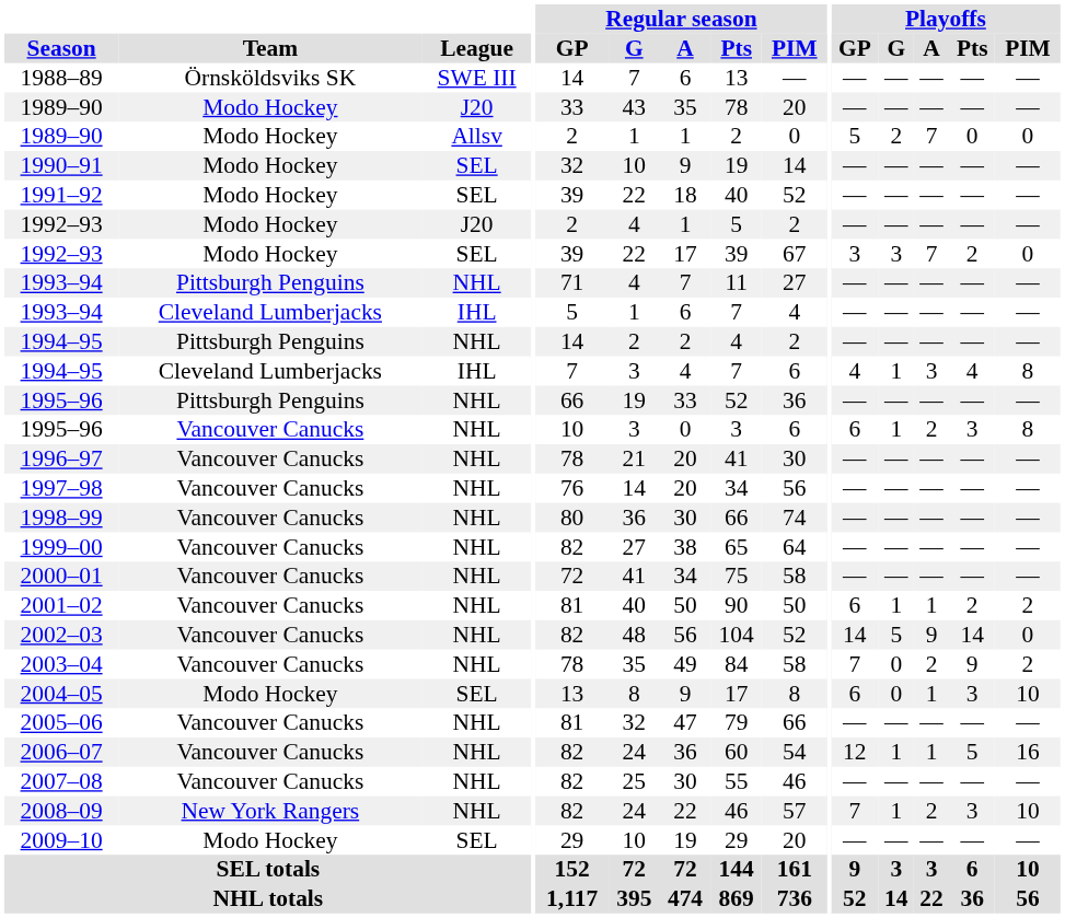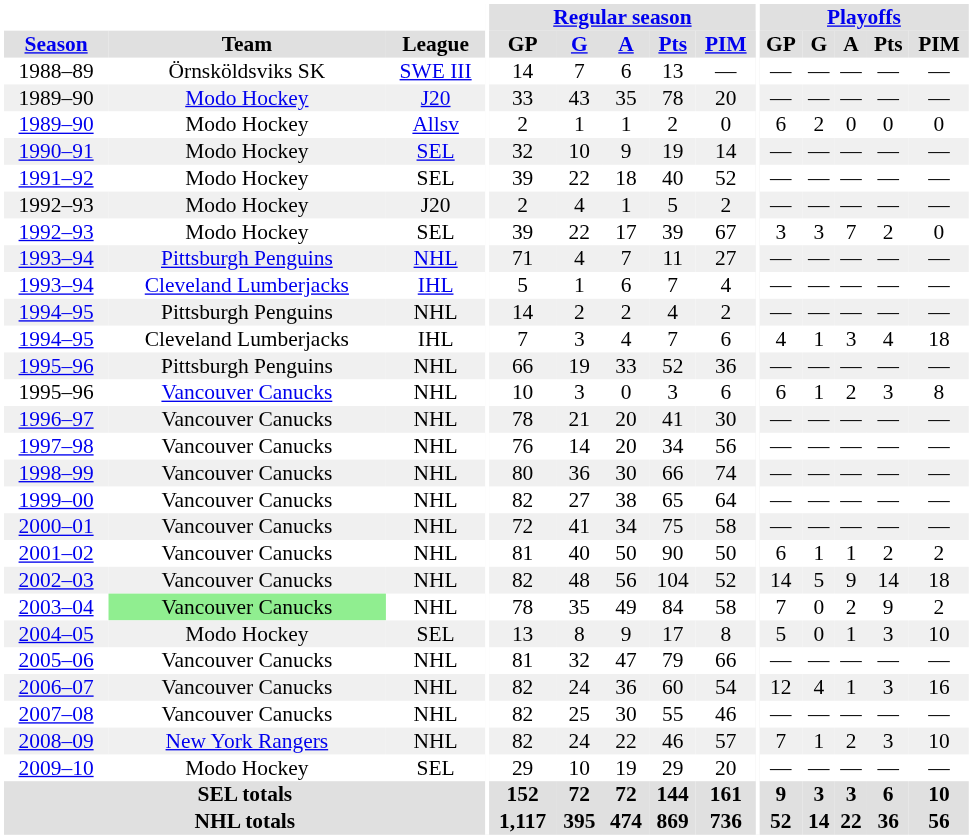1989–90 / Allsv | Playoffs / GP: 5 -> 6
1989–90 / Allsv | Playoffs / A: 7 -> 0
1994–95 / IHL | Playoffs / PIM: 8 -> 18
2002–03 | Playoffs / PIM: 0 -> 18
2003–04 | Team: no background -> lightgreen background
2004–05 | Playoffs / GP: 6 -> 5
2006–07 | Playoffs / G: 1 -> 4
2006–07 | Playoffs / Pts: 5 -> 3
